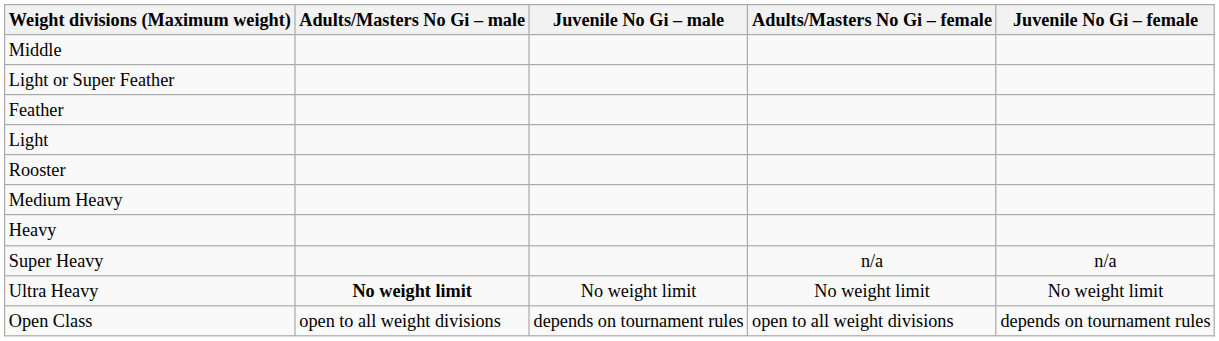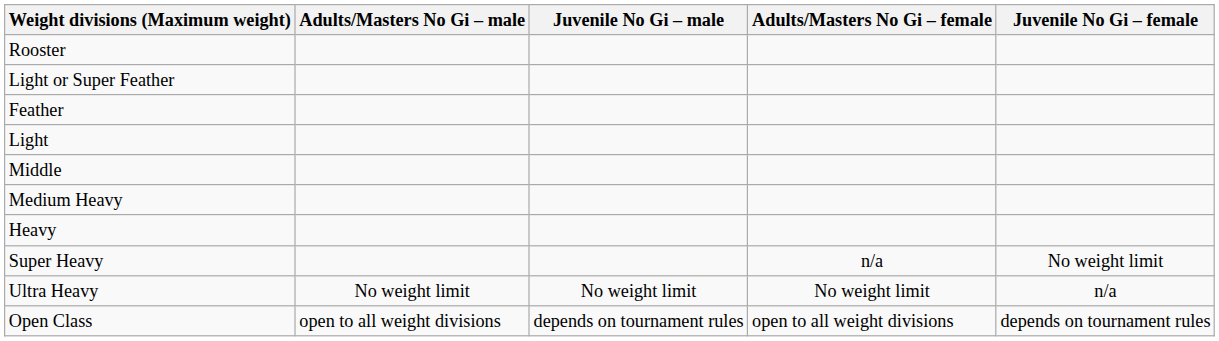rows swapped: Rooster <-> Middle
Super Heavy | Juvenile No Gi – female: n/a -> No weight limit
Ultra Heavy | Adults/Masters No Gi – male: bold -> normal
Ultra Heavy | Juvenile No Gi – female: No weight limit -> n/a
